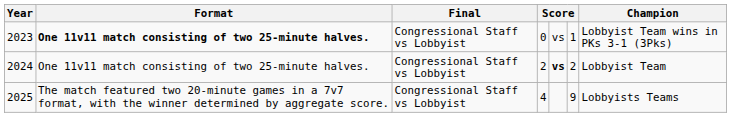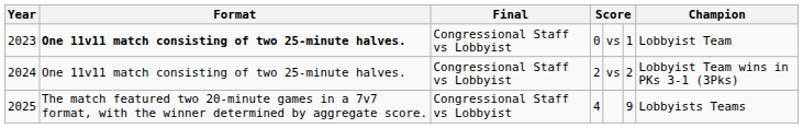2023 | Champion: Lobbyist Team wins in PKs 3-1 (3Pks) -> Lobbyist Team
2024 | column 5: bold -> normal
2024 | Champion: Lobbyist Team -> Lobbyist Team wins in PKs 3-1 (3Pks)
